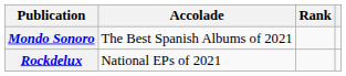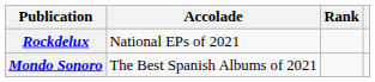rows swapped: Mondo Sonoro <-> Rockdelux
